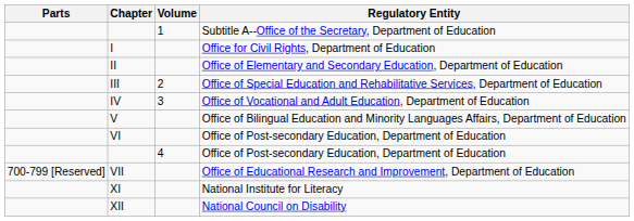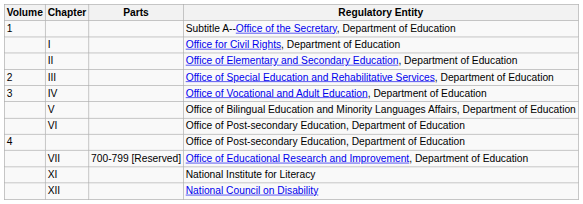columns swapped: Volume <-> Parts
